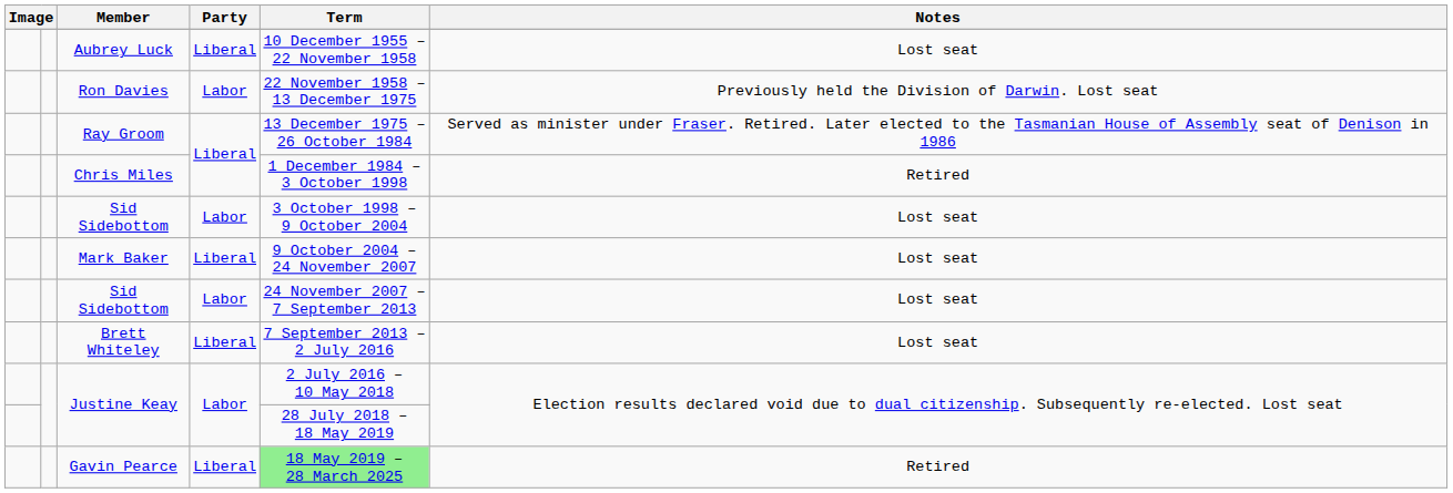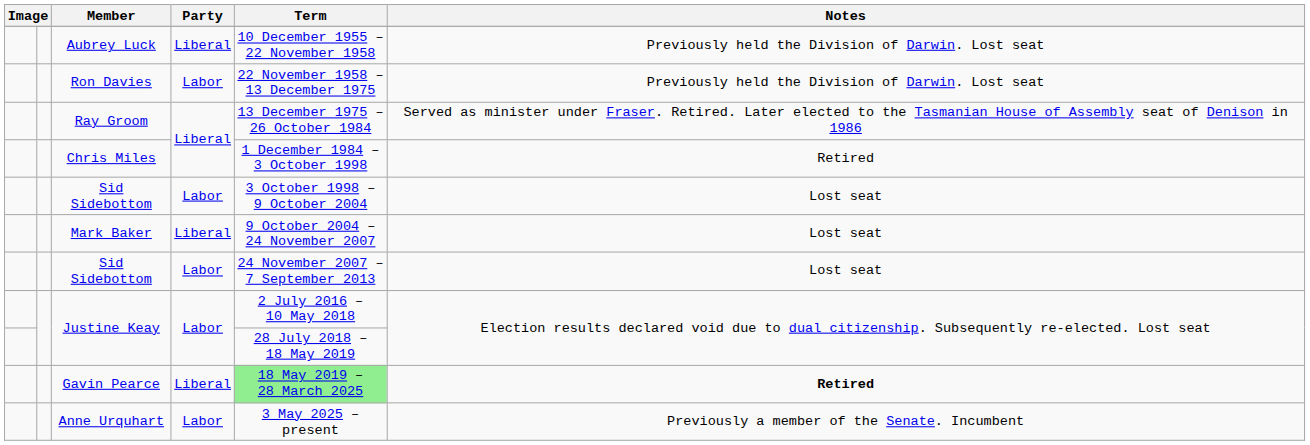Aubrey Luck | Notes: Lost seat -> Previously held the Division of Darwin. Lost seat
- row: Brett Whiteley | Liberal | 7 September 2013 – 2 July 2016 | Lost seat
Gavin Pearce | Notes: normal -> bold
+ row: Anne Urquhart | Labor | 3 May 2025 – present | Previously a member of the Senate. Incumbent
